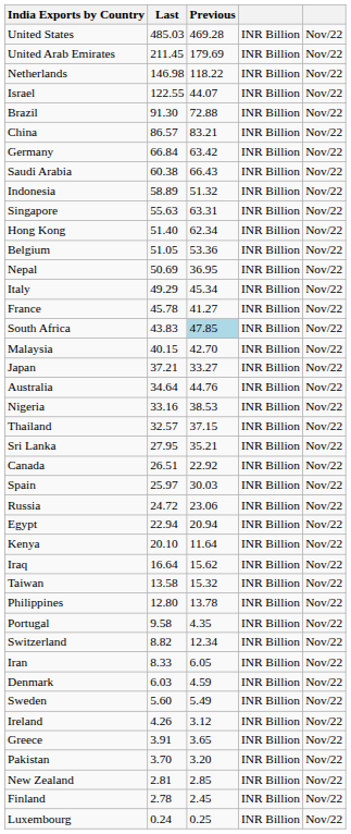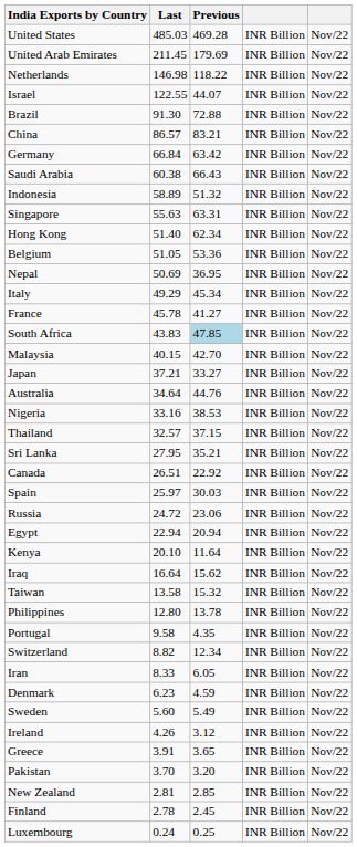Denmark | Last: 6.03 -> 6.23
